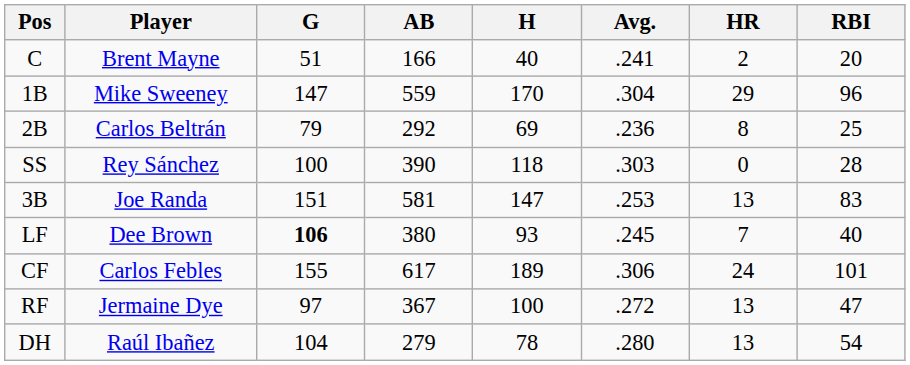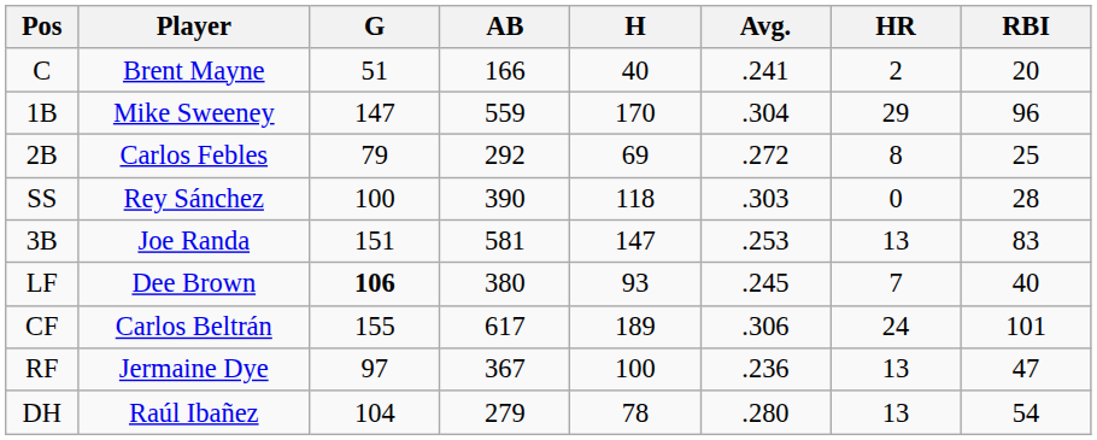2B | Player: Carlos Beltrán -> Carlos Febles
2B | Avg.: .236 -> .272
CF | Player: Carlos Febles -> Carlos Beltrán
RF | Avg.: .272 -> .236
